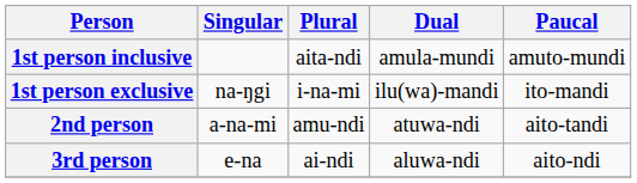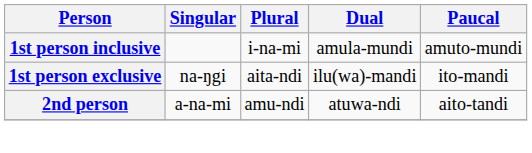1st person inclusive | Plural: aita-ndi -> i-na-mi
1st person exclusive | Plural: i-na-mi -> aita-ndi
- row: 3rd person | e-na | ai-ndi | aluwa-ndi | aito-ndi
